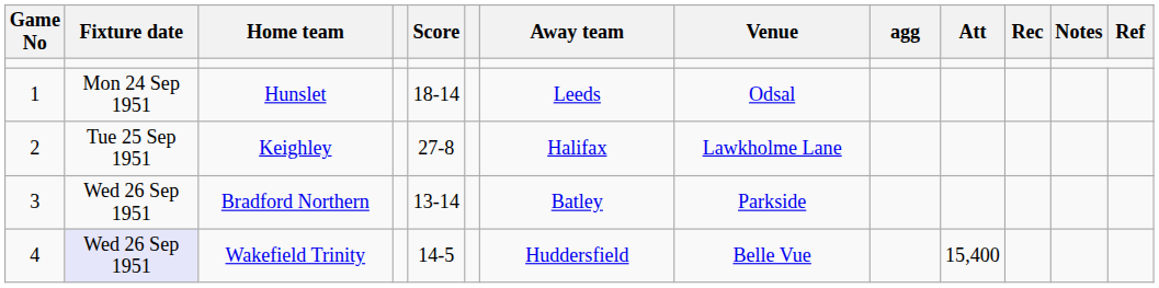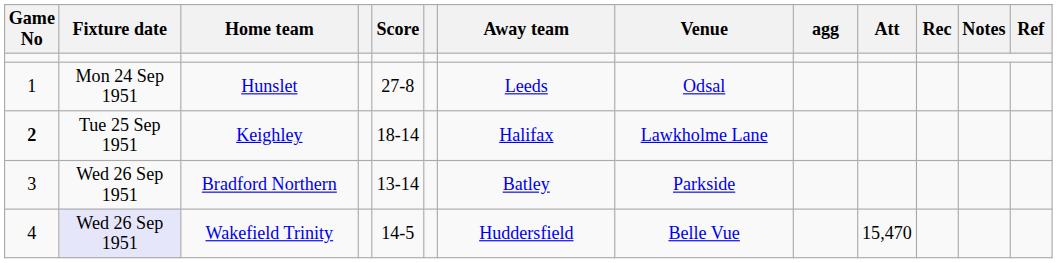Hunslet | Score: 18-14 -> 27-8
Keighley | Game No: normal -> bold
Keighley | Score: 27-8 -> 18-14
Wakefield Trinity | Att: 15,400 -> 15,470
